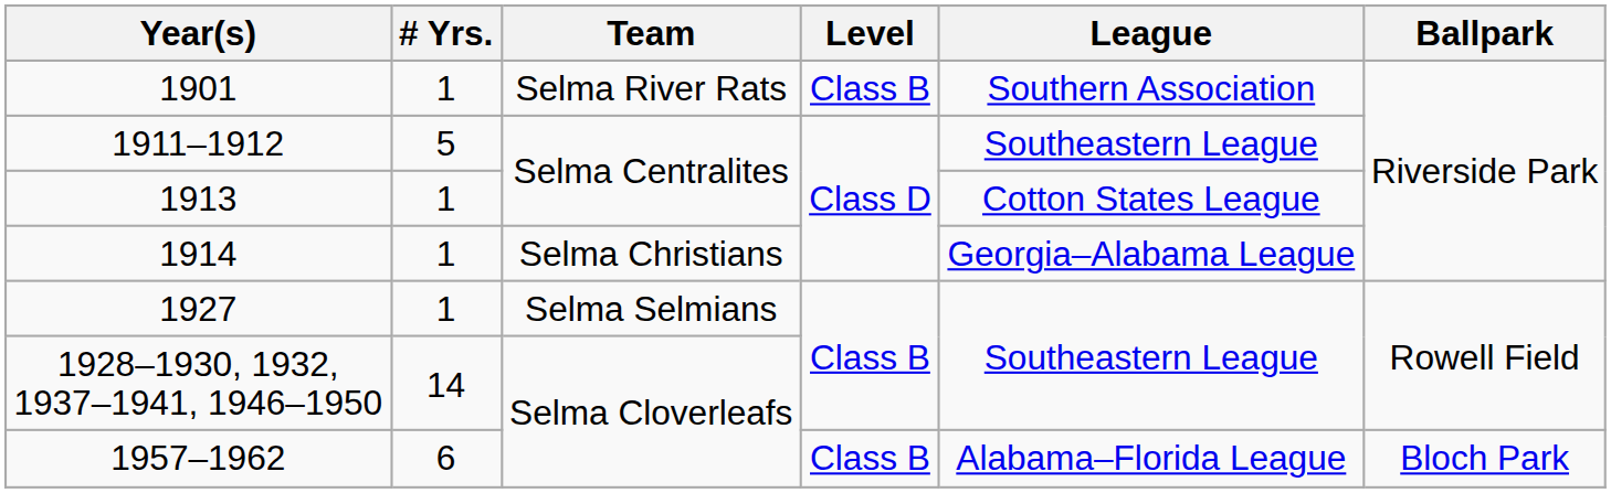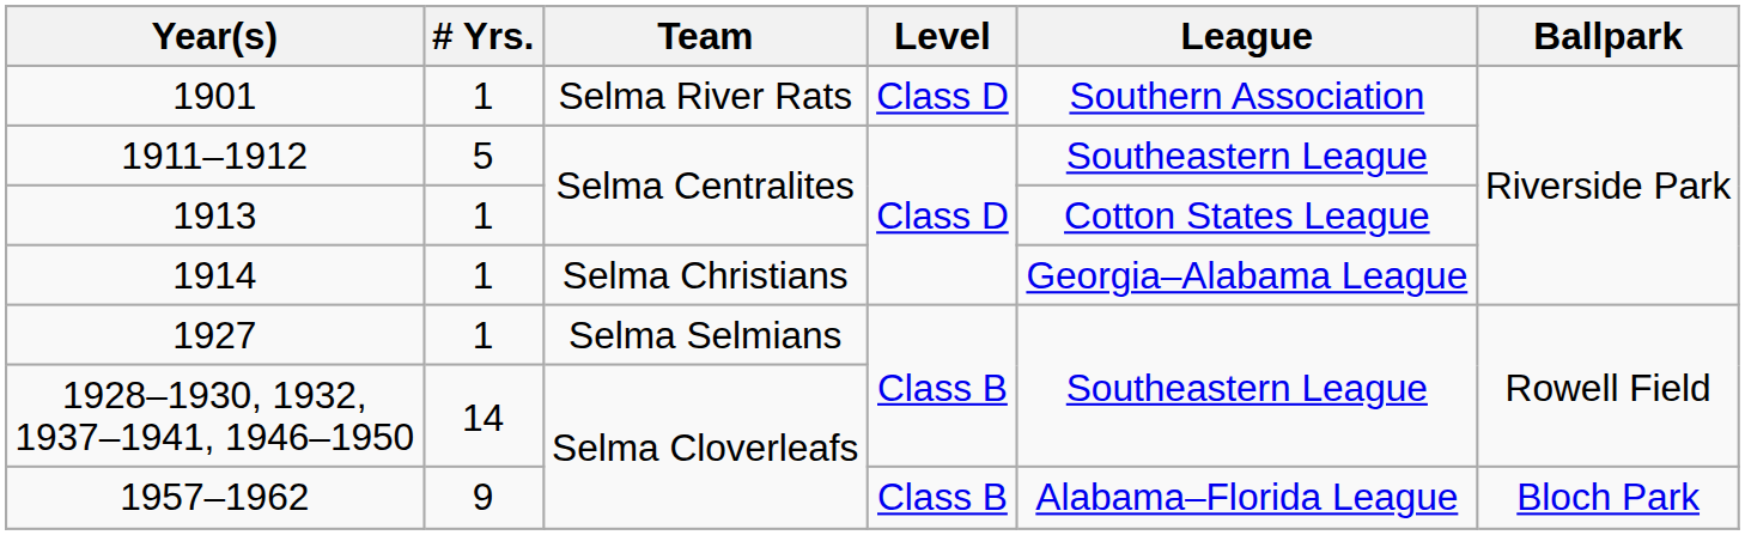1901 | Level: Class B -> Class D
1957–1962 | # Yrs.: 6 -> 9
